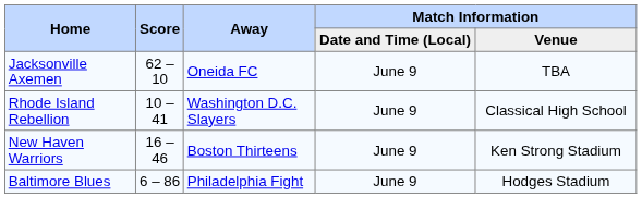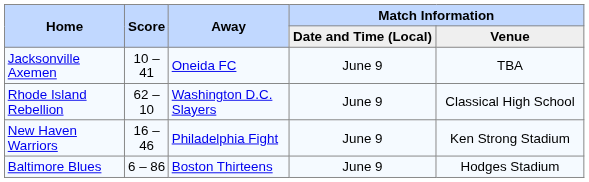Jacksonville Axemen | Score: 62 – 10 -> 10 – 41
Rhode Island Rebellion | Score: 10 – 41 -> 62 – 10
New Haven Warriors | Away: Boston Thirteens -> Philadelphia Fight
Baltimore Blues | Away: Philadelphia Fight -> Boston Thirteens
